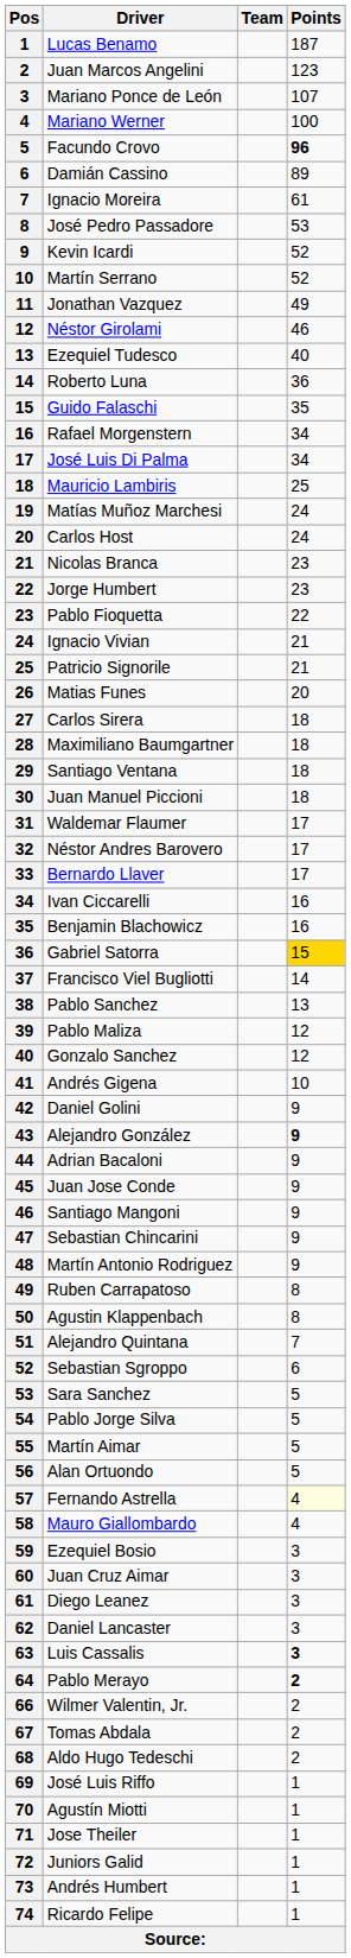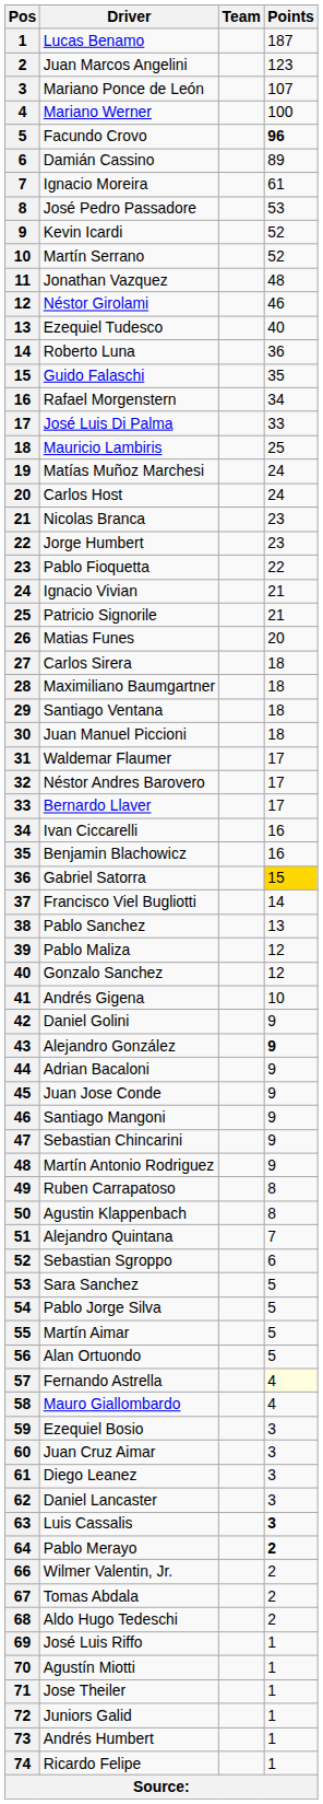Jonathan Vazquez | Points: 49 -> 48
José Luis Di Palma | Points: 34 -> 33
